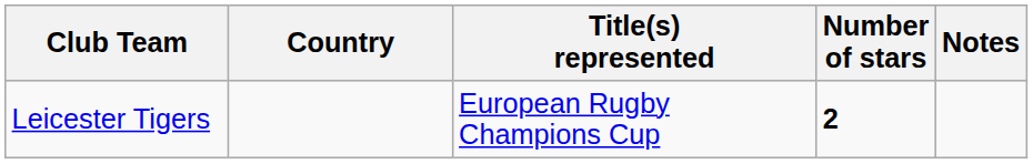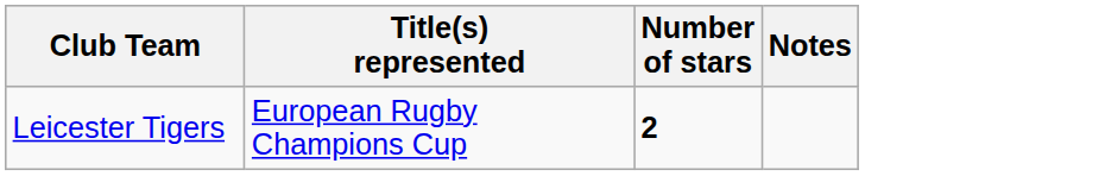- column: Country
